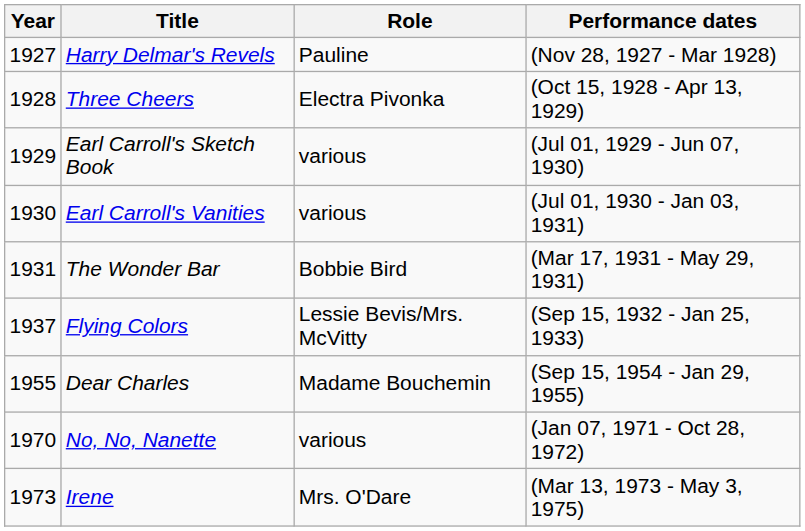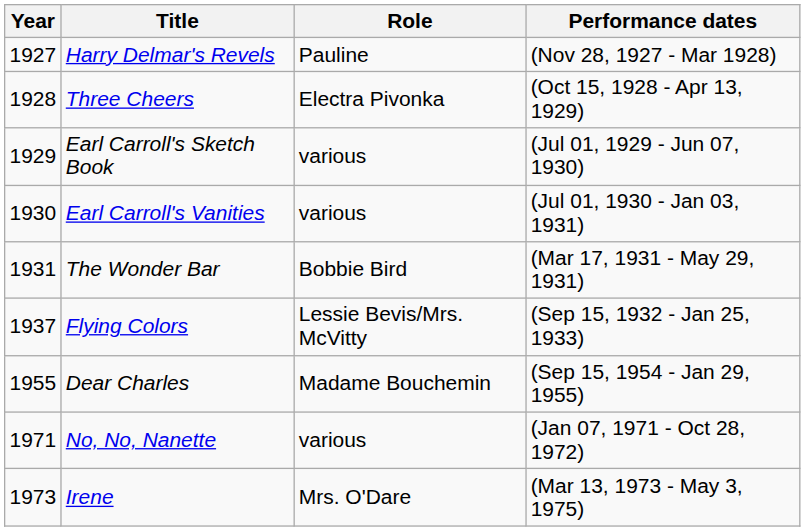No, No, Nanette | Year: 1970 -> 1971
